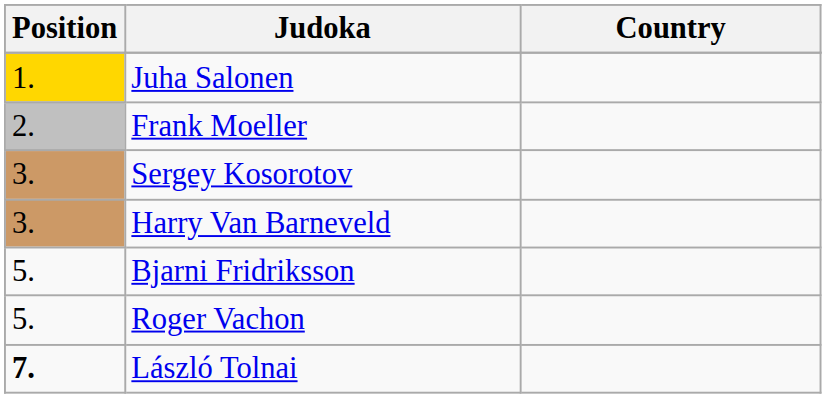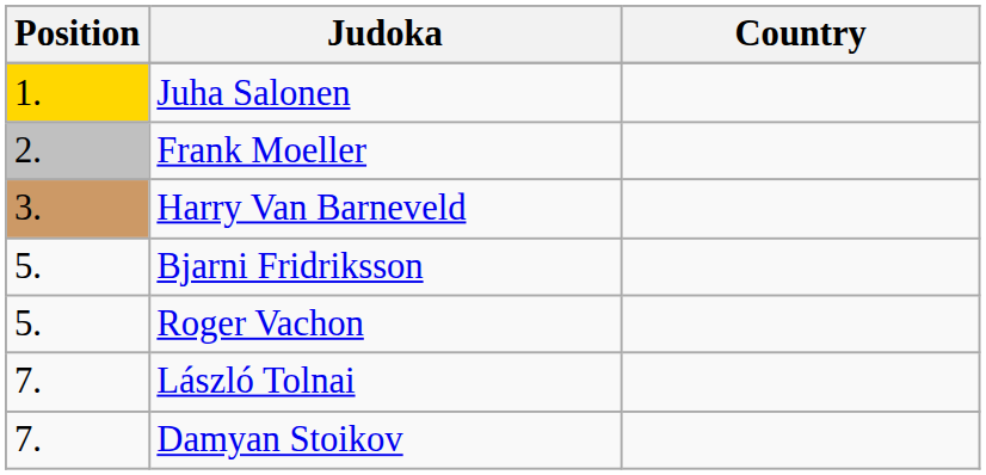- row: 3. | Sergey Kosorotov
László Tolnai | Position: bold -> normal
+ row: 7. | Damyan Stoikov
